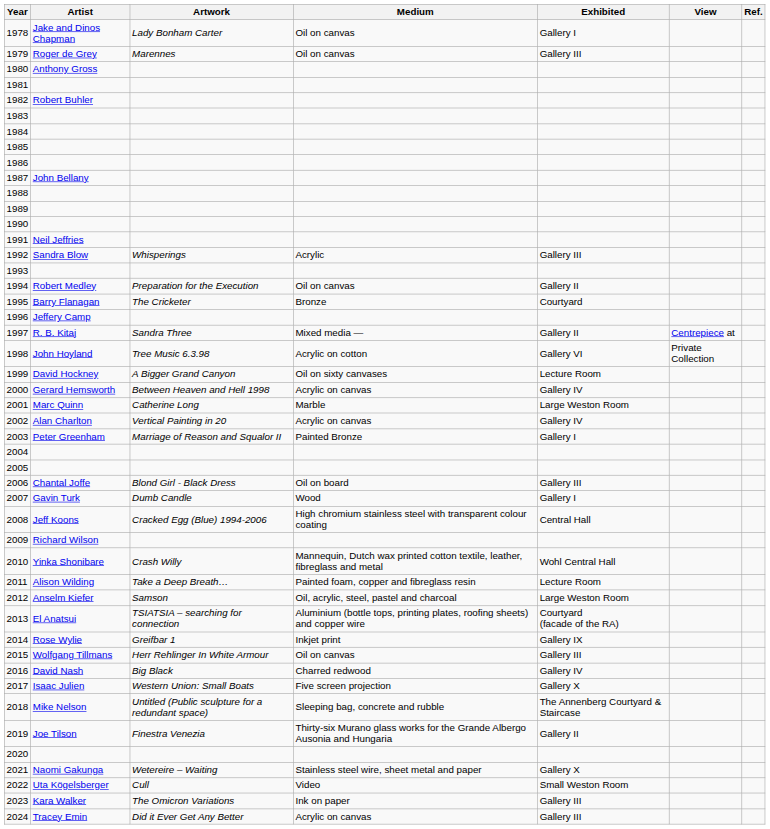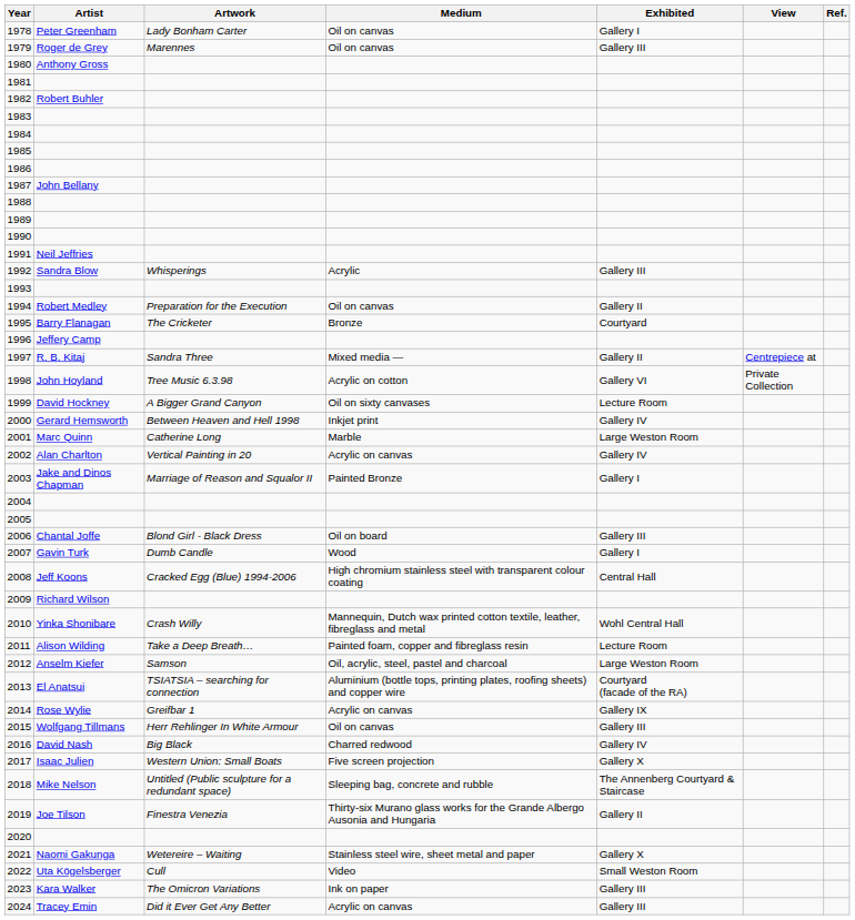1978 | Artist: Jake and Dinos Chapman -> Peter Greenham
2000 | Medium: Acrylic on canvas -> Inkjet print
2003 | Artist: Peter Greenham -> Jake and Dinos Chapman
2014 | Medium: Inkjet print -> Acrylic on canvas
